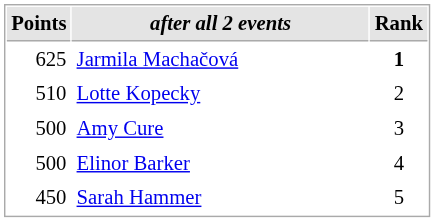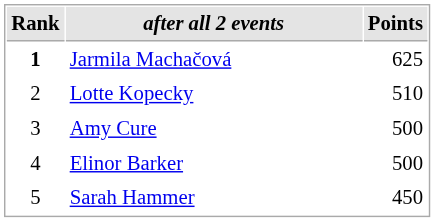columns swapped: Rank <-> Points
